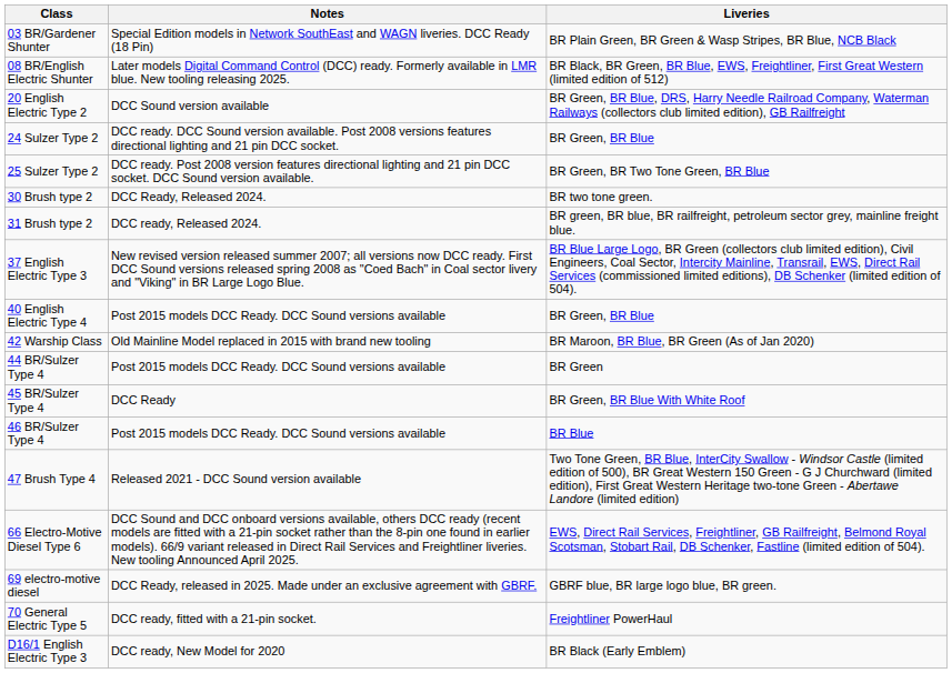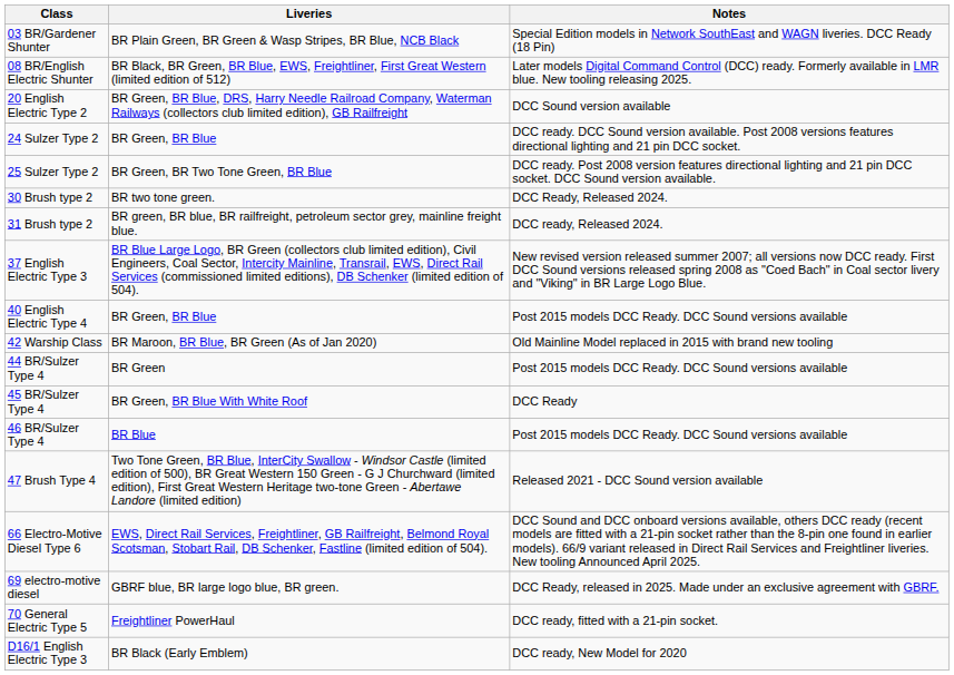columns swapped: Liveries <-> Notes
